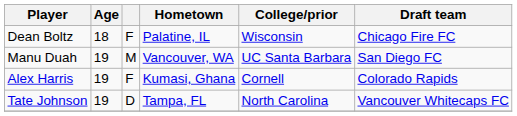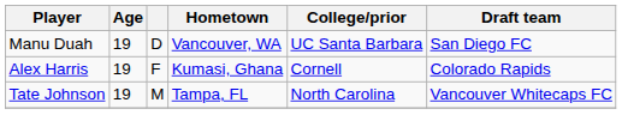- row: Dean Boltz | 18 | F | Palatine, IL | Wisconsin | Chicago Fire FC
Manu Duah | column 3: M -> D
Tate Johnson | column 3: D -> M
